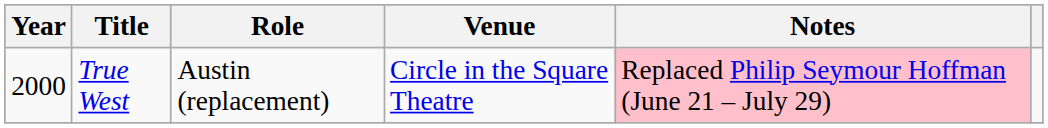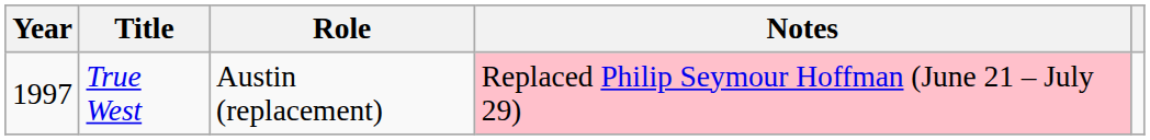- column: Venue | Circle in the Square Theatre
True West | Year: 2000 -> 1997
